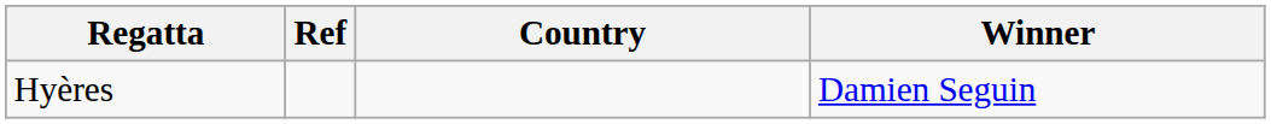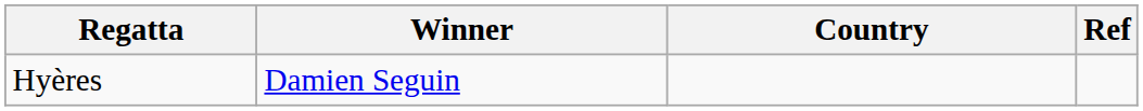columns swapped: Winner <-> Ref
